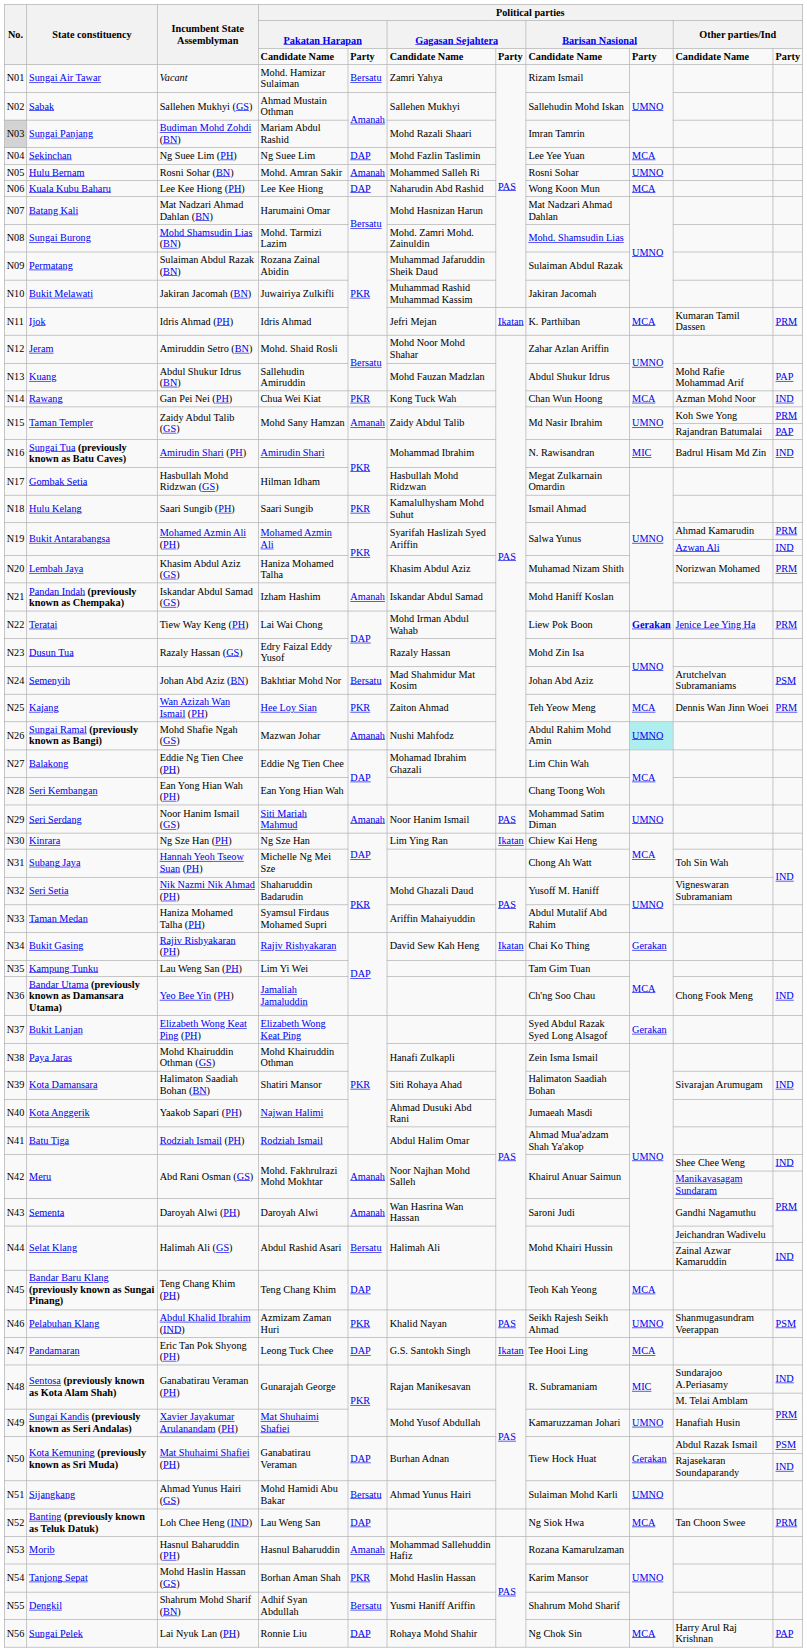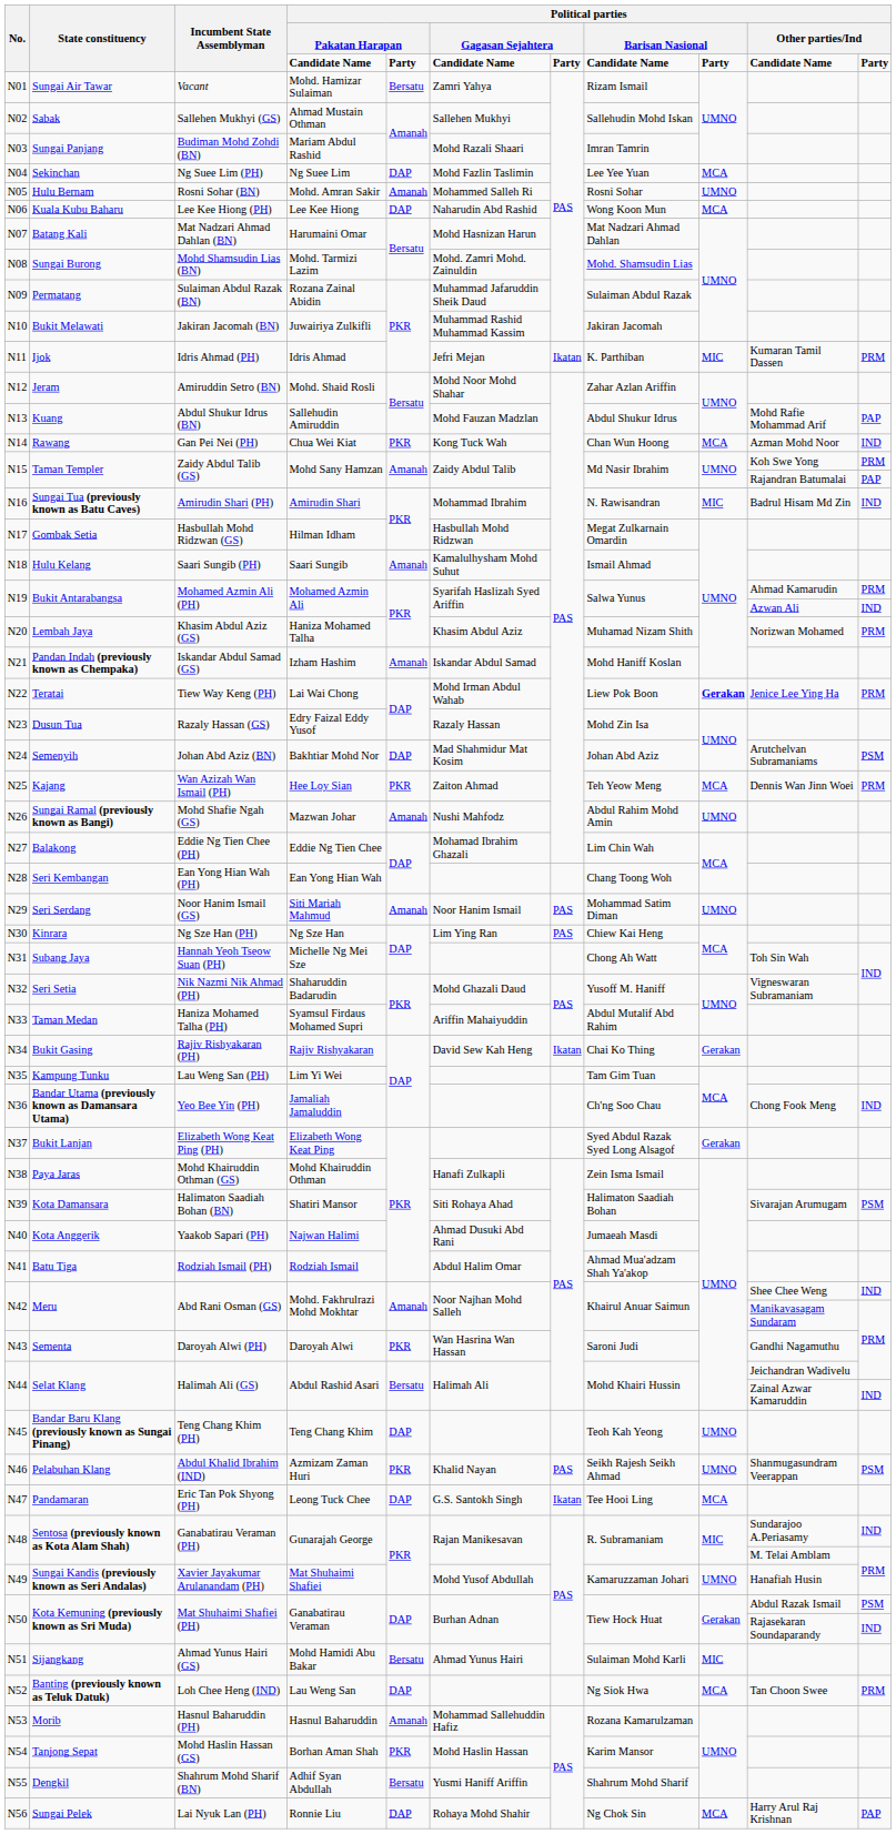Sungai Panjang | No.: lightgrey background -> no background
Ijok | column 9: MCA -> MIC
Hulu Kelang | column 5: PKR -> Amanah
Semenyih | column 5: Bersatu -> DAP
Sungai Ramal (previously known as Bangi) | column 9: paleturquoise background -> no background
Kinrara | column 7: Ikatan -> PAS
Kota Damansara | column 11: IND -> PSM
Sementa | column 5: Amanah -> PKR
Bandar Baru Klang (previously known as Sungai Pinang) | column 9: MCA -> UMNO
Sijangkang | column 9: UMNO -> MIC
